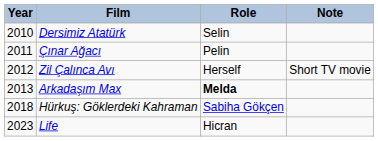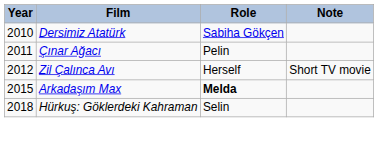Dersimiz Atatürk | Role: Selin -> Sabiha Gökçen
Arkadaşım Max | Year: 2013 -> 2015
Hürkuş: Göklerdeki Kahraman | Role: Sabiha Gökçen -> Selin
- row: 2023 | Life | Hicran
